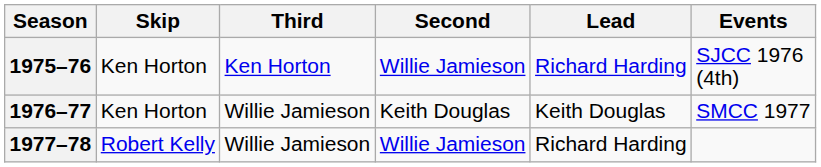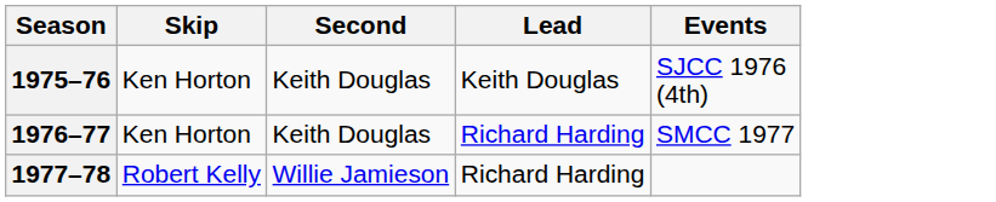- column: Third | Ken Horton | Willie Jamieson | Willie Jamieson
1975–76 | Second: Willie Jamieson -> Keith Douglas
1975–76 | Lead: Richard Harding -> Keith Douglas
1976–77 | Lead: Keith Douglas -> Richard Harding
